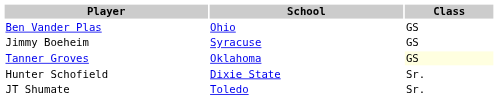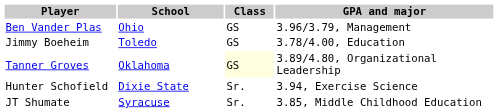+ column: GPA and major | 3.96/3.79, Management | 3.78/4.00, Education | 3.89/4.80, Organizational Leadership | 3.94, Exercise Science | 3.85, Middle Childhood Education
Jimmy Boeheim | School: Syracuse -> Toledo
JT Shumate | School: Toledo -> Syracuse
